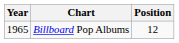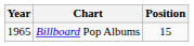Billboard Pop Albums | Position: 12 -> 15
